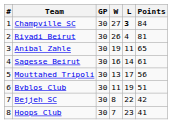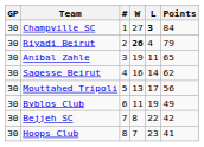columns swapped: # <-> GP
Riyadi Beirut | W: normal -> bold
Riyadi Beirut | Points: 81 -> 79
Sagesse Beirut | Points: 61 -> 62
Byblos Club | Points: 51 -> 49
